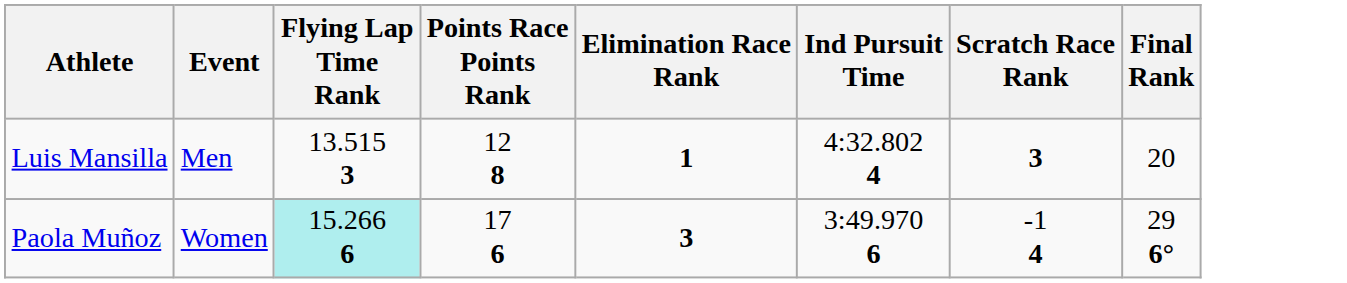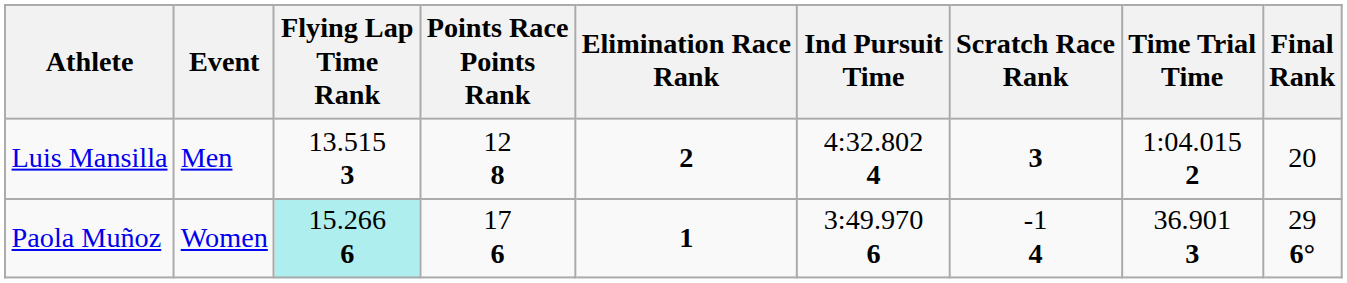+ column: Time Trial Time | 1:04.015 2 | 36.901 3
Luis Mansilla | Elimination Race Rank: 1 -> 2
Paola Muñoz | Elimination Race Rank: 3 -> 1
